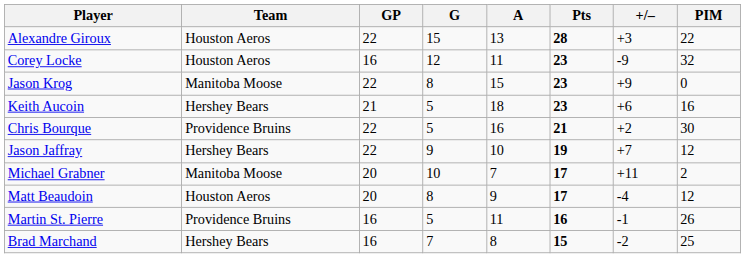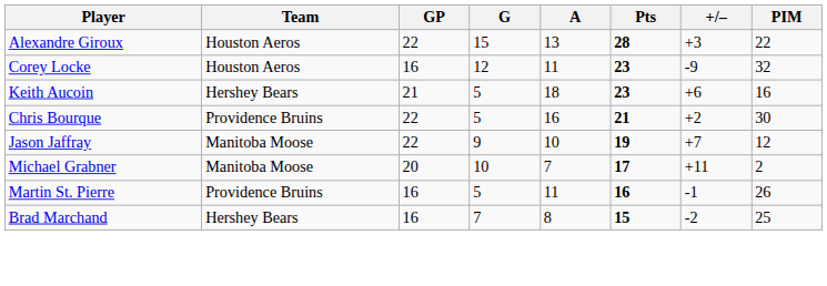- row: Jason Krog | Manitoba Moose | 22 | 8 | 15 | 23 | +9 | 0
Jason Jaffray | Team: Hershey Bears -> Manitoba Moose
- row: Matt Beaudoin | Houston Aeros | 20 | 8 | 9 | 17 | -4 | 12
